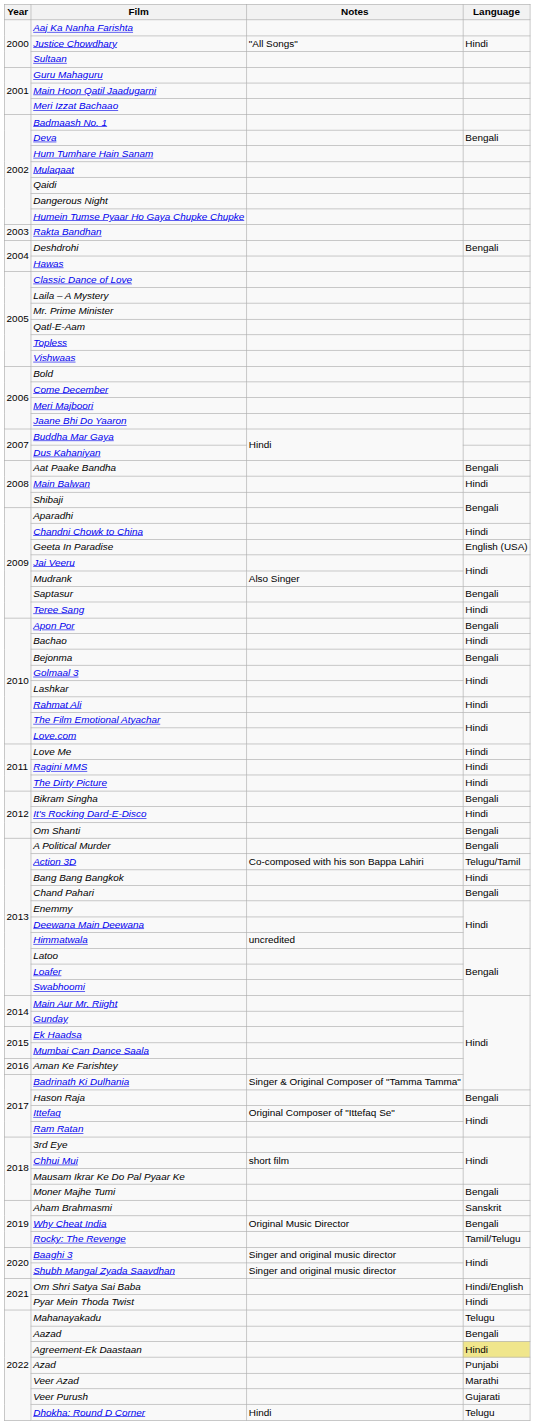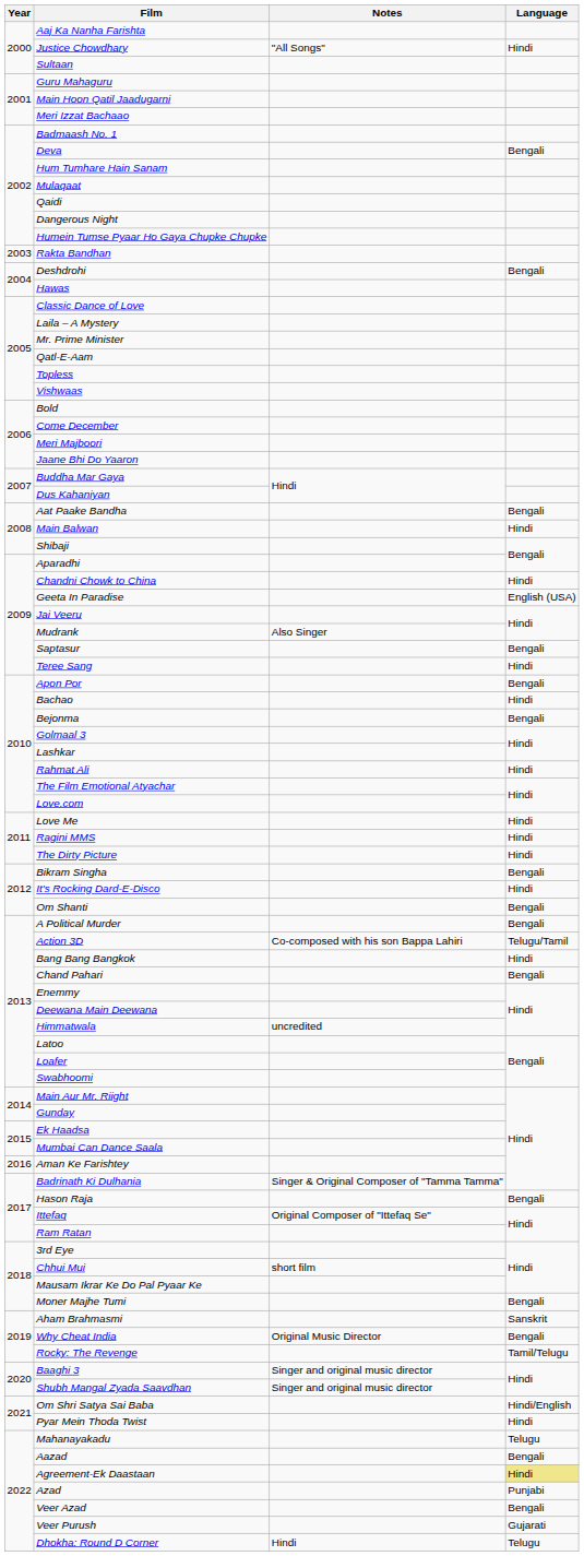Veer Azad | Language: Marathi -> Bengali
